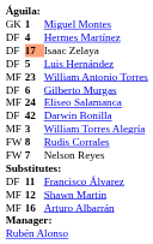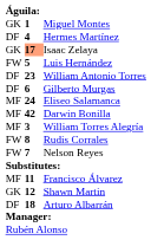Isaac Zelaya | column 1: DF -> GK
Luis Hernández | column 1: DF -> FW
William Antonio Torres | column 1: MF -> DF
Darwin Bonilla | column 1: DF -> MF
Francisco Álvarez | column 1: DF -> MF
Shawn Martin | column 1: MF -> GK
Arturo Albarrán | column 1: MF -> DF
Arturo Albarrán | column 2: 16 -> 18
